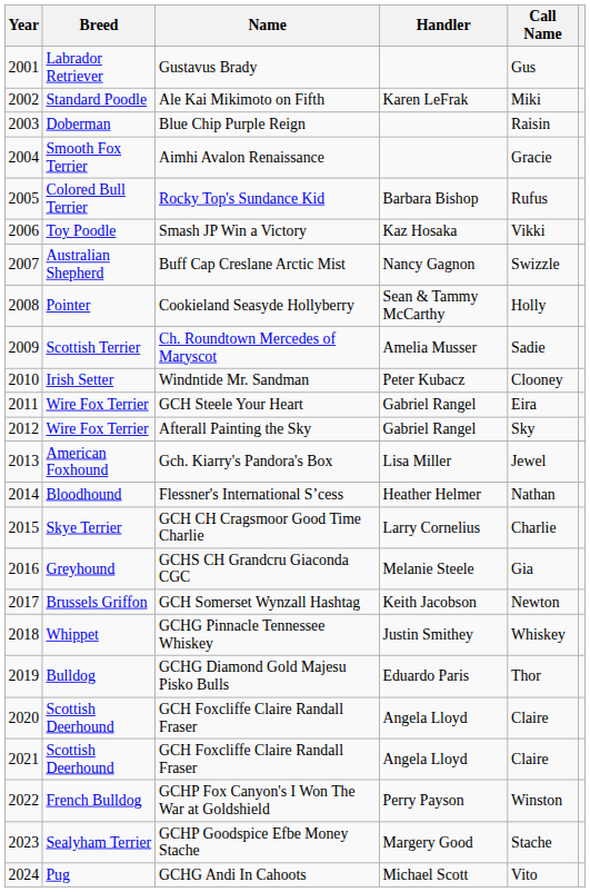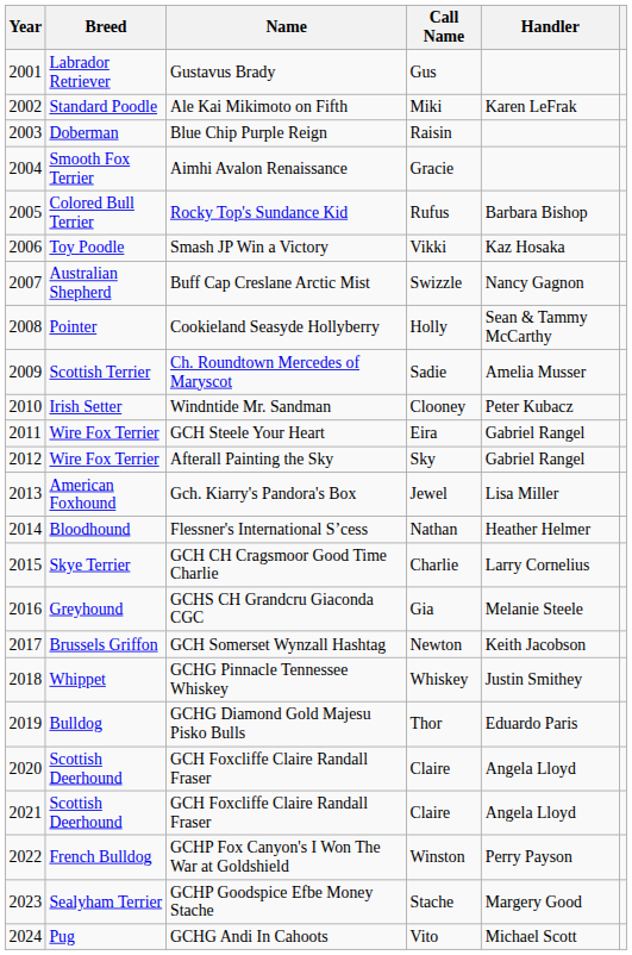columns swapped: Call Name <-> Handler
